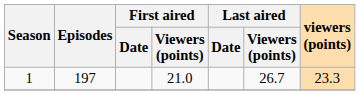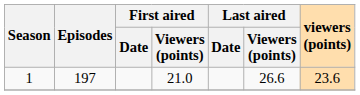1 | Last aired / Viewers (points): 26.7 -> 26.6
1 | viewers (points): 23.3 -> 23.6
